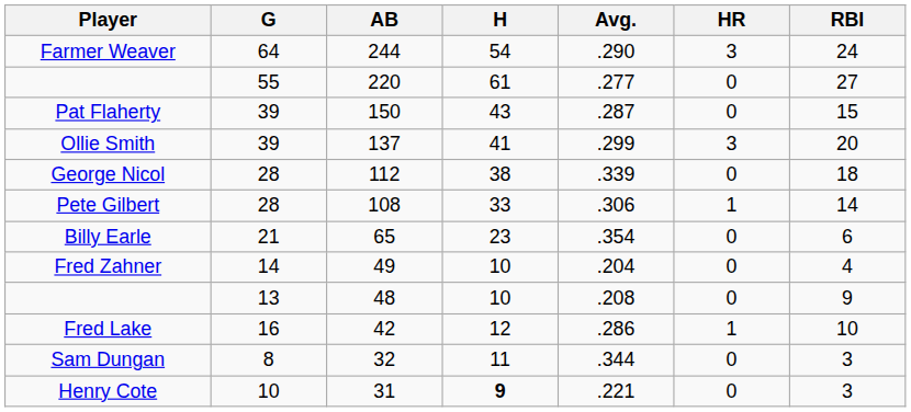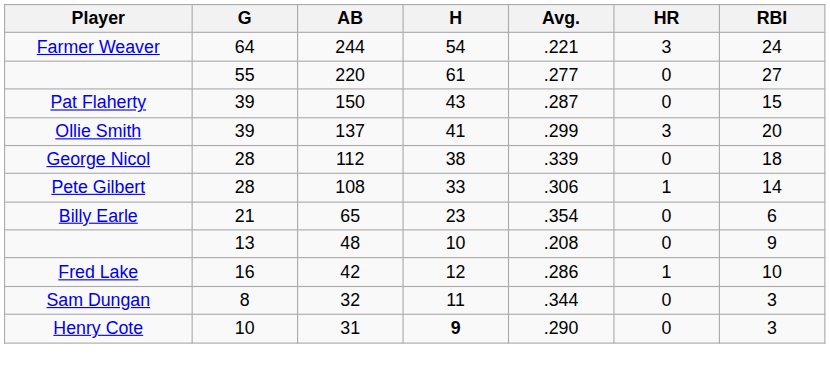Farmer Weaver | Avg.: .290 -> .221
- row: Fred Zahner | 14 | 49 | 10 | .204 | 0 | 4
Henry Cote | Avg.: .221 -> .290
